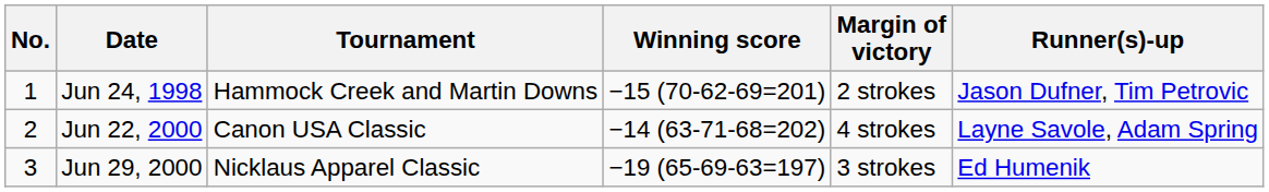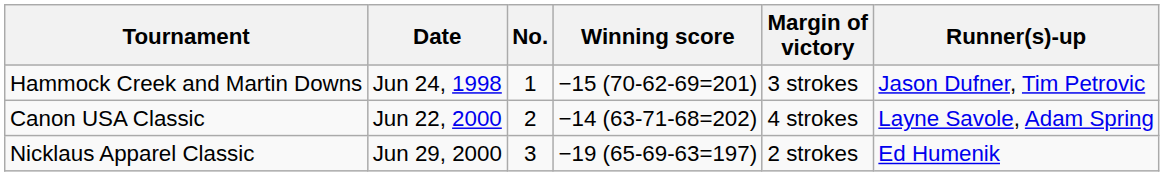columns swapped: No. <-> Tournament
Jun 24, 1998 | Margin of victory: 2 strokes -> 3 strokes
Jun 29, 2000 | Margin of victory: 3 strokes -> 2 strokes
